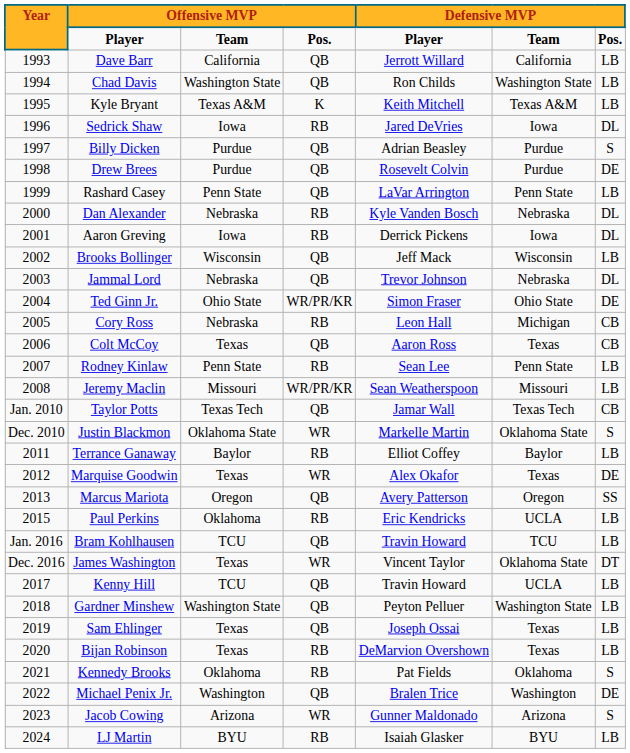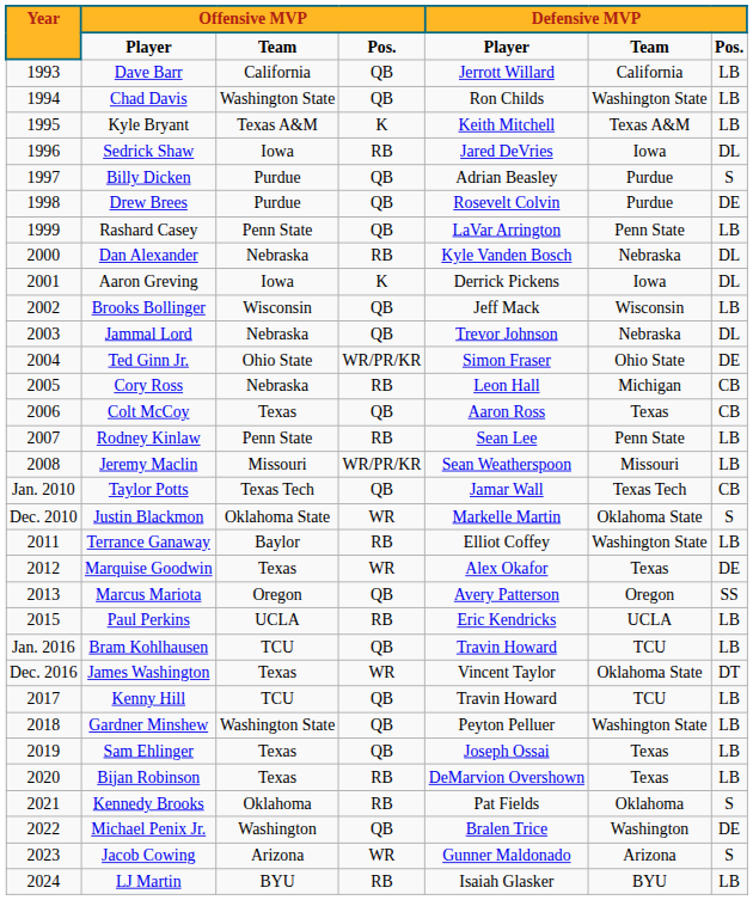Aaron Greving | column 4: RB -> K
Terrance Ganaway | column 6: Baylor -> Washington State
Paul Perkins | column 3: Oklahoma -> UCLA
Kenny Hill | column 6: UCLA -> TCU
